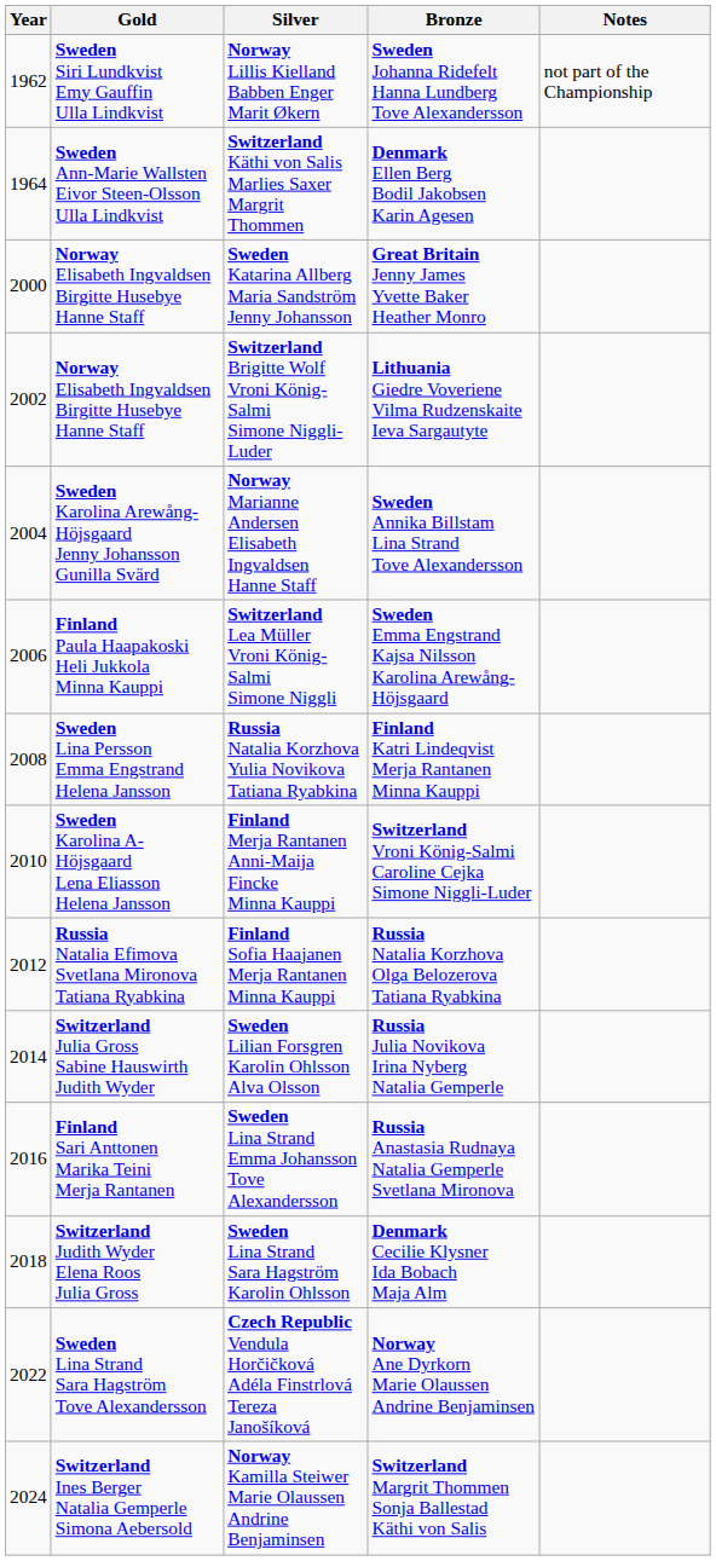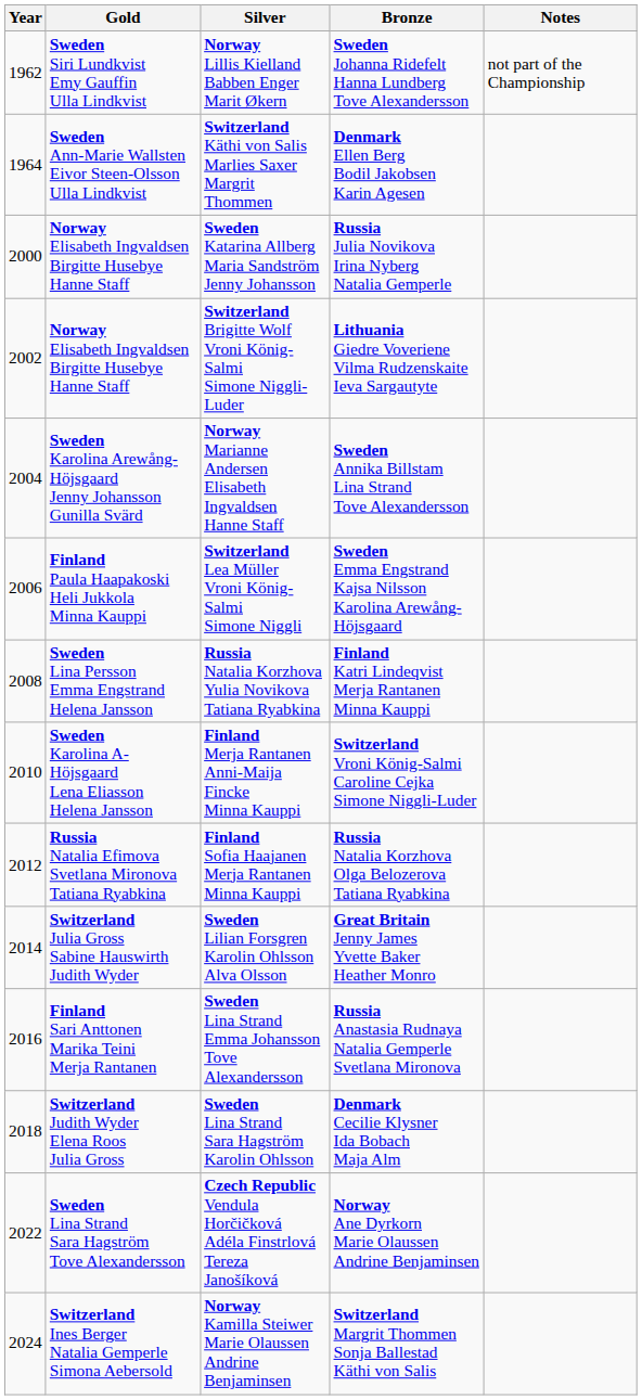Sweden Katarina Allberg Maria Sandström Jenny Johansson | Bronze: Great Britain Jenny James Yvette Baker Heather Monro -> Russia Julia Novikova Irina Nyberg Natalia Gemperle
Sweden Lilian Forsgren Karolin Ohlsson Alva Olsson | Bronze: Russia Julia Novikova Irina Nyberg Natalia Gemperle -> Great Britain Jenny James Yvette Baker Heather Monro
